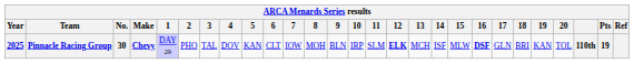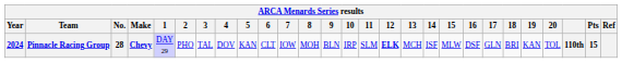Pinnacle Racing Group | Year: 2025 -> 2024
Pinnacle Racing Group | No.: 30 -> 28
Pinnacle Racing Group | 16: bold -> normal
Pinnacle Racing Group | Pts: 19 -> 15
